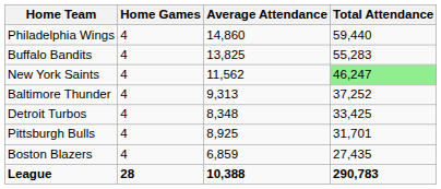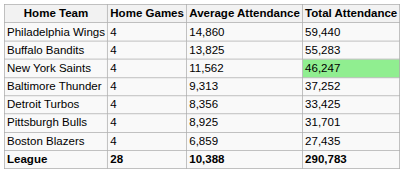Detroit Turbos | Average Attendance: 8,348 -> 8,356
